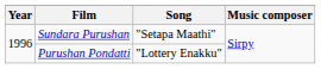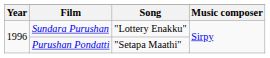Sundara Purushan | Song: "Setapa Maathi" -> "Lottery Enakku"
Purushan Pondatti | Song: "Lottery Enakku" -> "Setapa Maathi"
